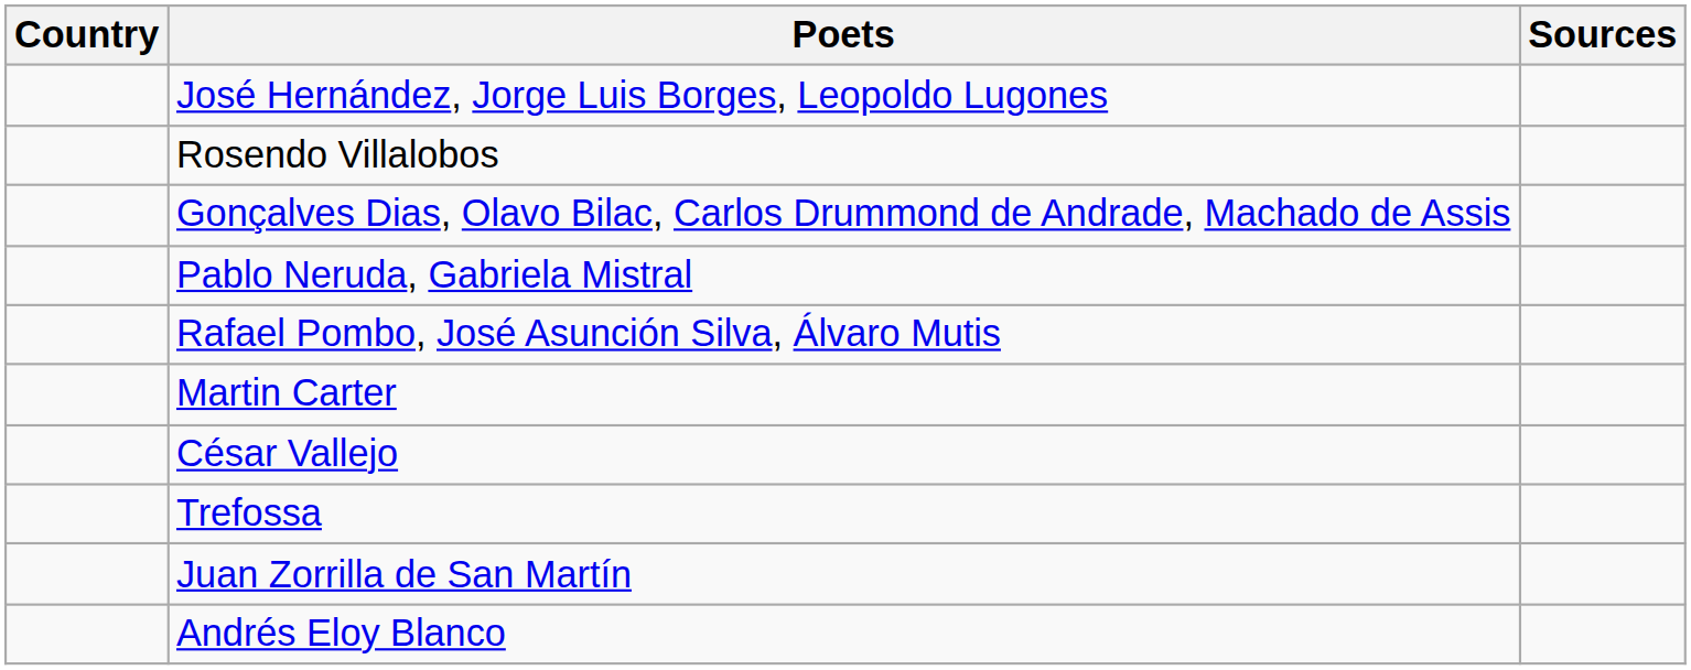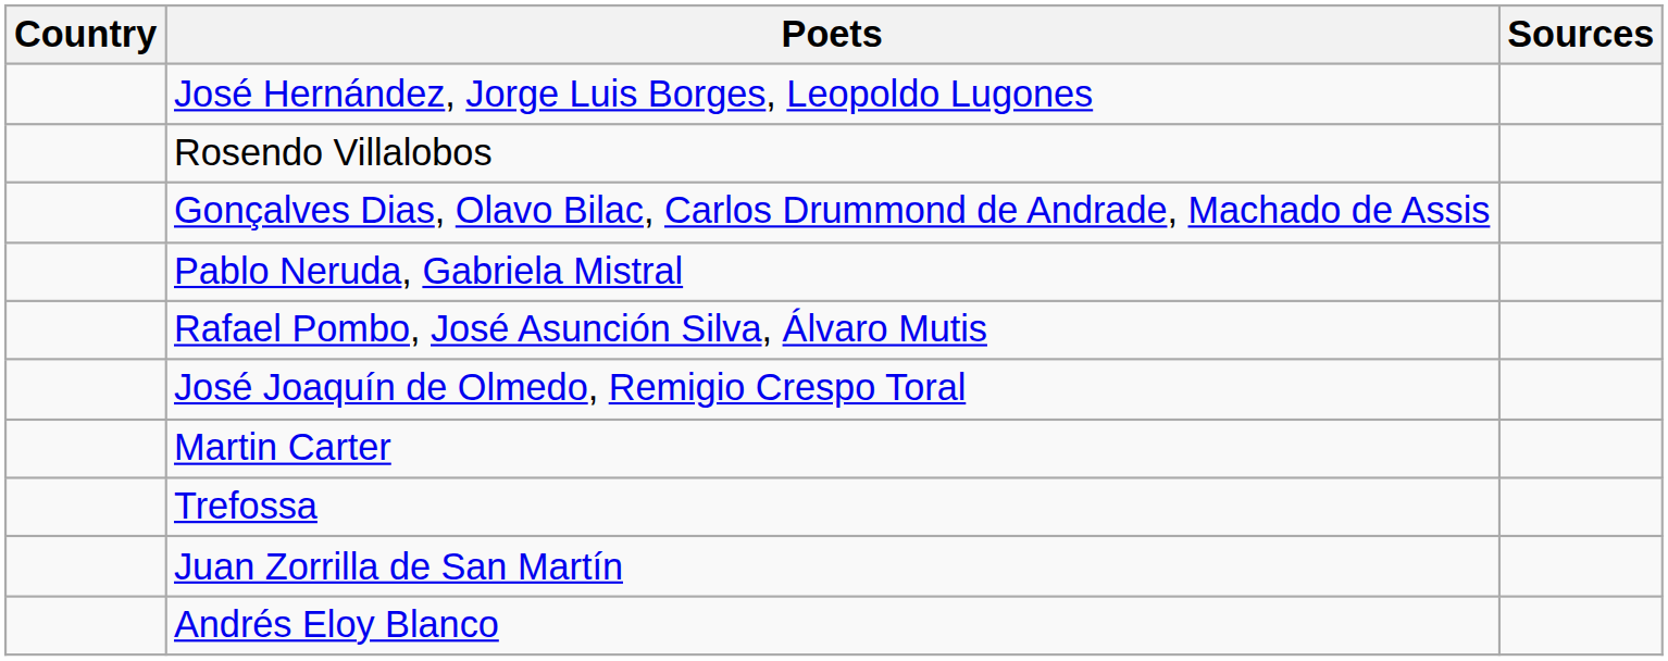+ row: José Joaquín de Olmedo, Remigio Crespo Toral
- row: César Vallejo
